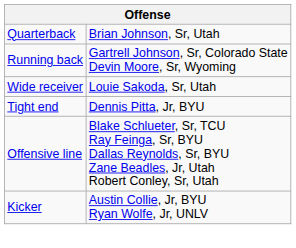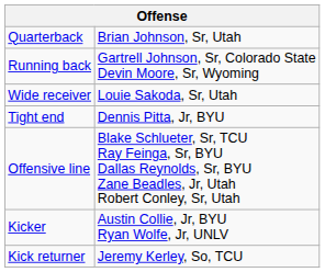+ row: Kick returner | Jeremy Kerley, So, TCU
